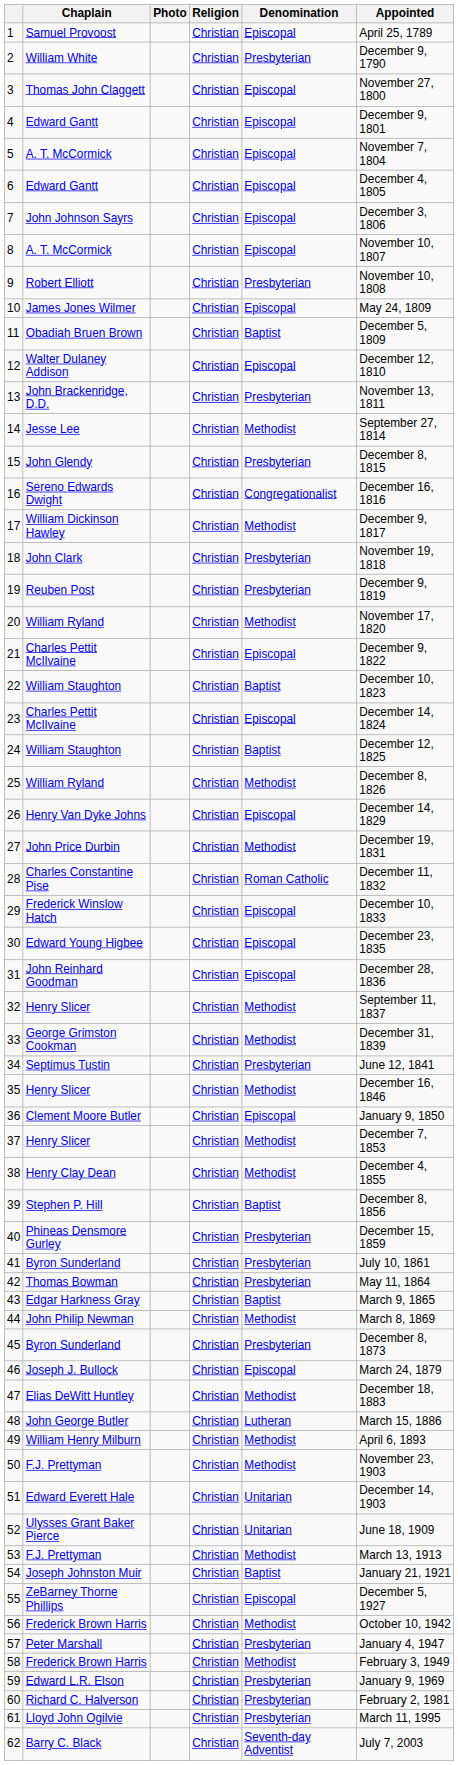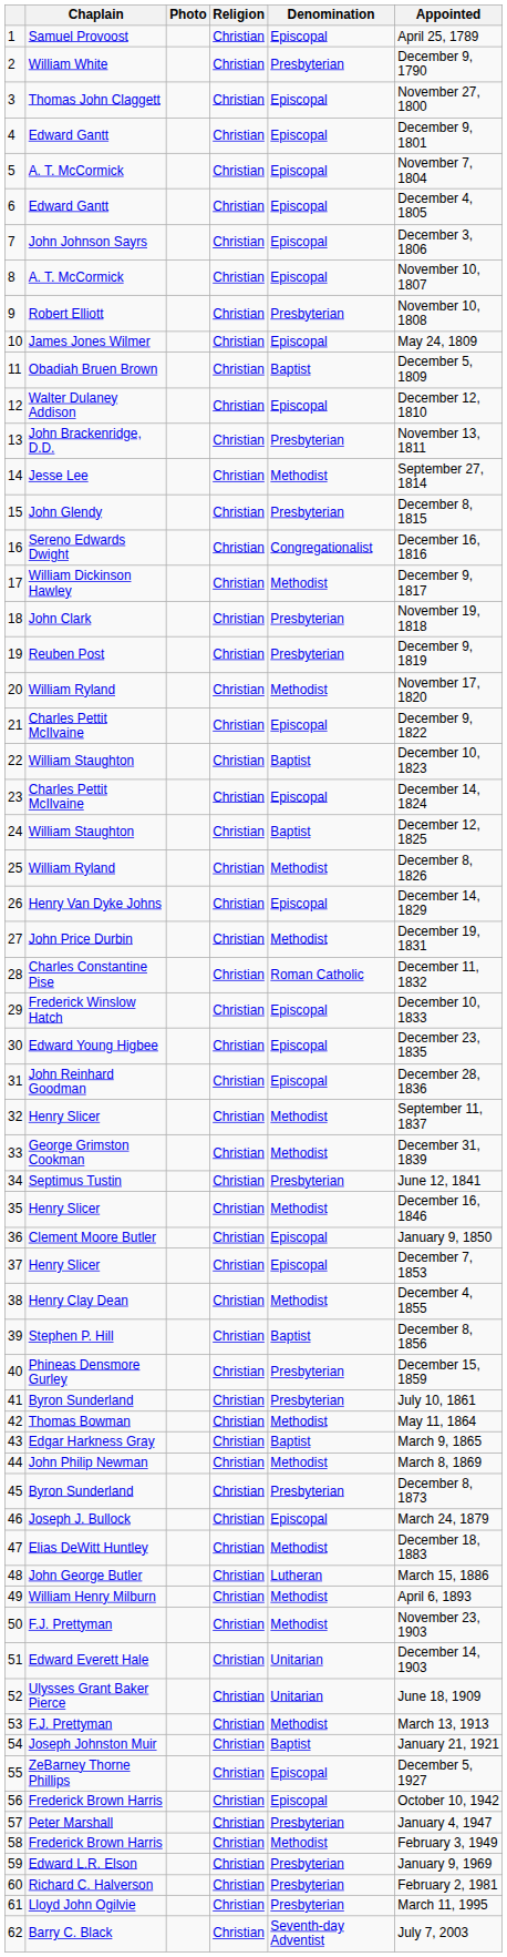37 | Denomination: Methodist -> Episcopal
42 | Denomination: Presbyterian -> Methodist
56 | Denomination: Methodist -> Episcopal
